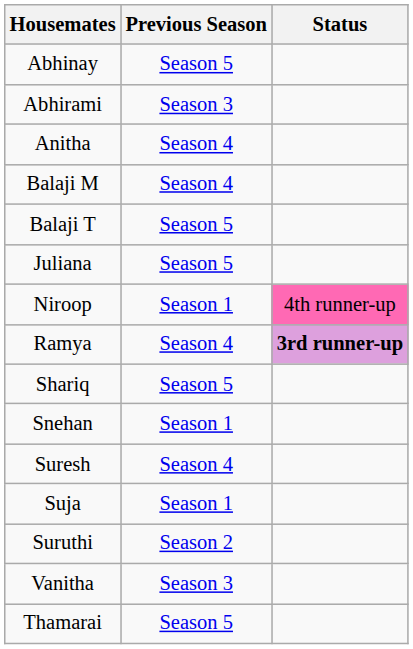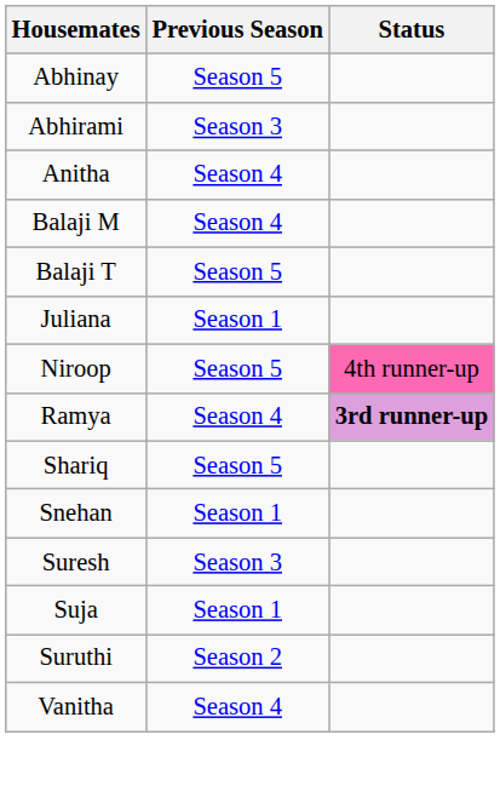Juliana | Previous Season: Season 5 -> Season 1
Niroop | Previous Season: Season 1 -> Season 5
Suresh | Previous Season: Season 4 -> Season 3
Vanitha | Previous Season: Season 3 -> Season 4
- row: Thamarai | Season 5
